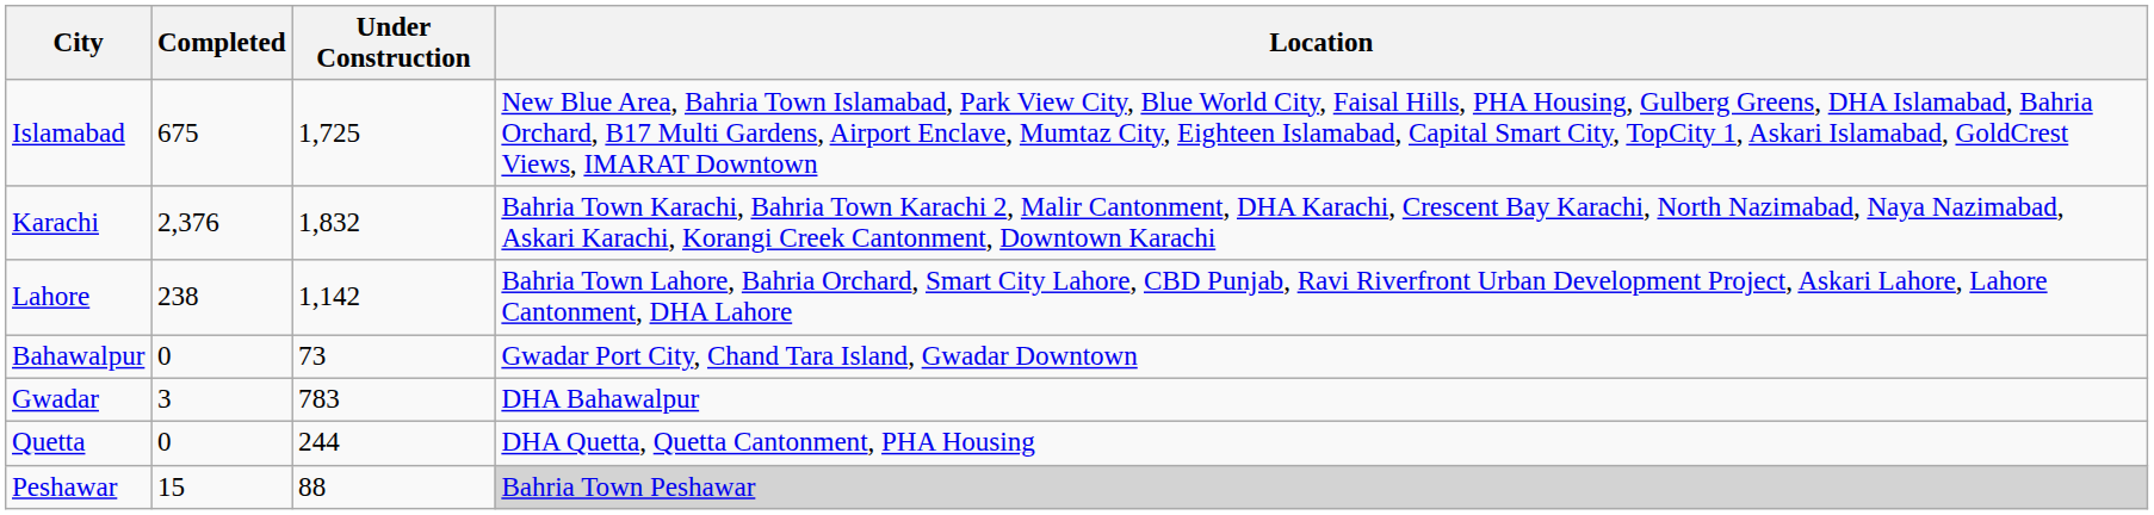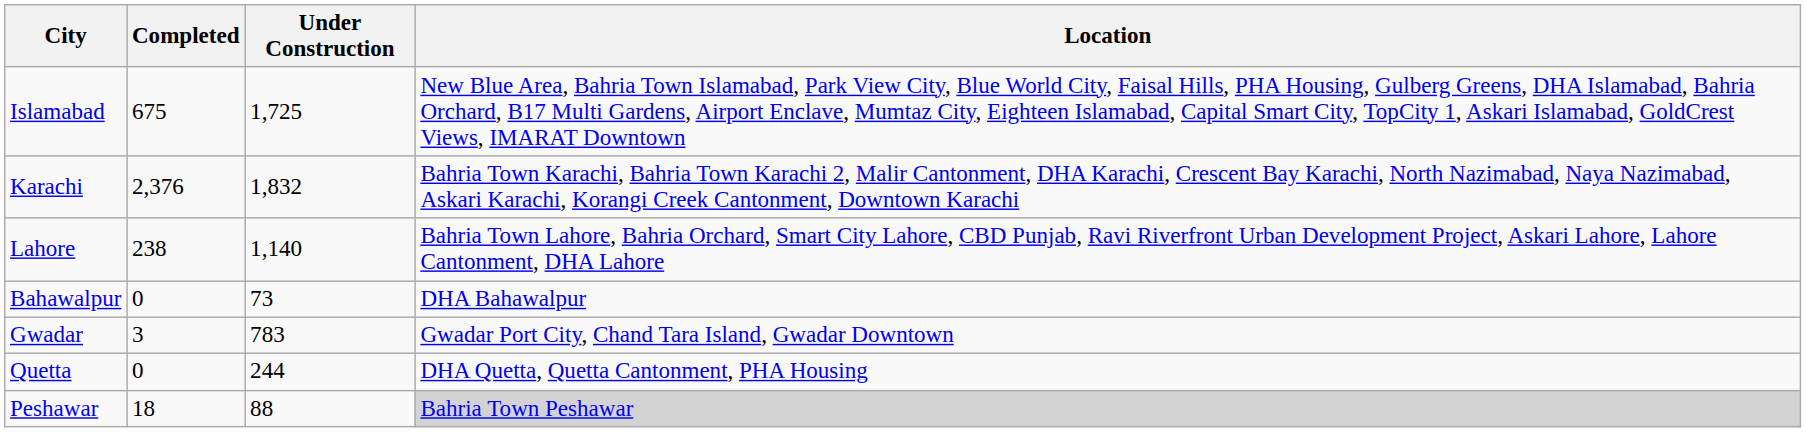Lahore | Under Construction: 1,142 -> 1,140
Bahawalpur | Location: Gwadar Port City, Chand Tara Island, Gwadar Downtown -> DHA Bahawalpur
Gwadar | Location: DHA Bahawalpur -> Gwadar Port City, Chand Tara Island, Gwadar Downtown
Peshawar | Completed: 15 -> 18
